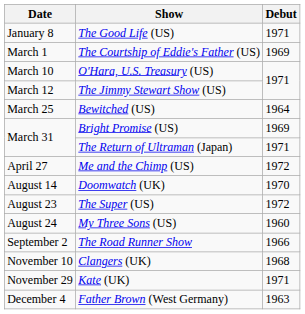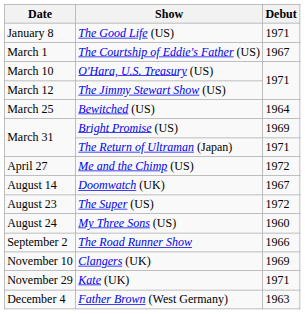The Courtship of Eddie's Father (US) | Debut: 1969 -> 1967
Doomwatch (UK) | Debut: 1970 -> 1967
Clangers (UK) | Debut: 1968 -> 1969
